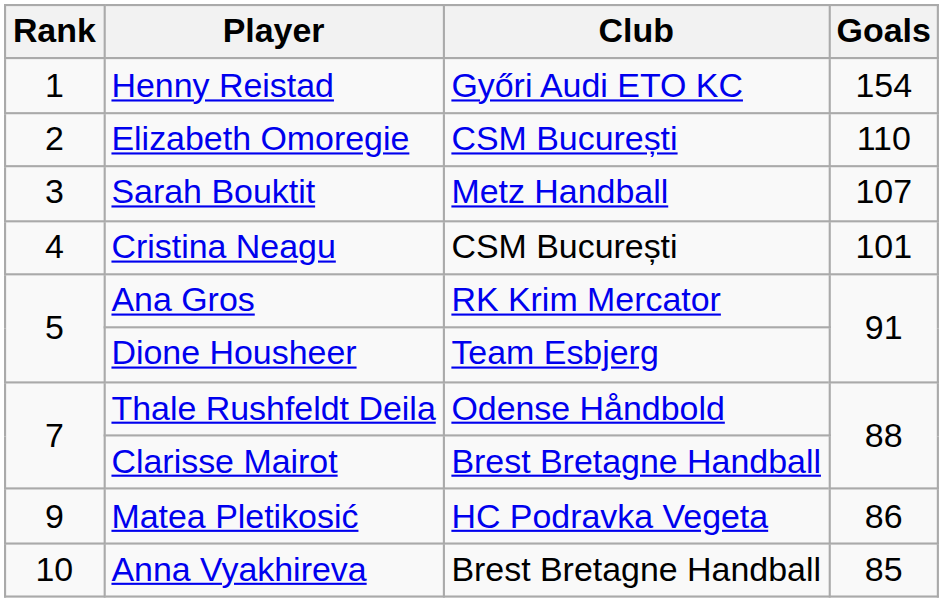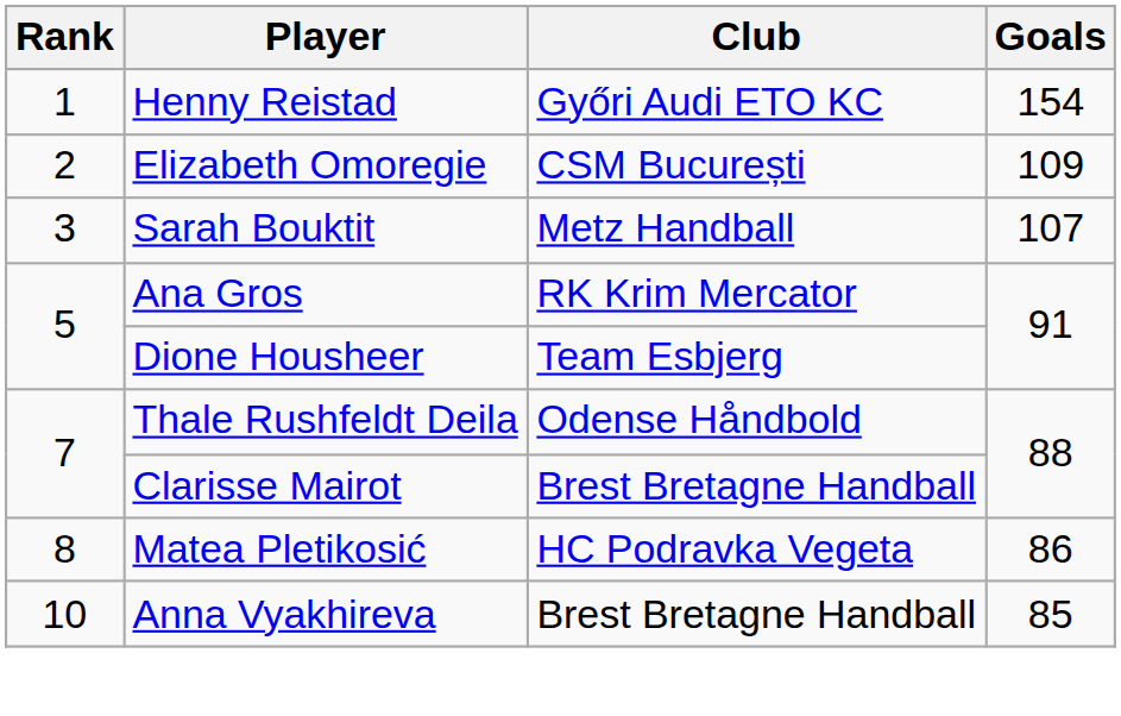Elizabeth Omoregie | Goals: 110 -> 109
- row: 4 | Cristina Neagu | CSM București | 101
Matea Pletikosić | Rank: 9 -> 8
